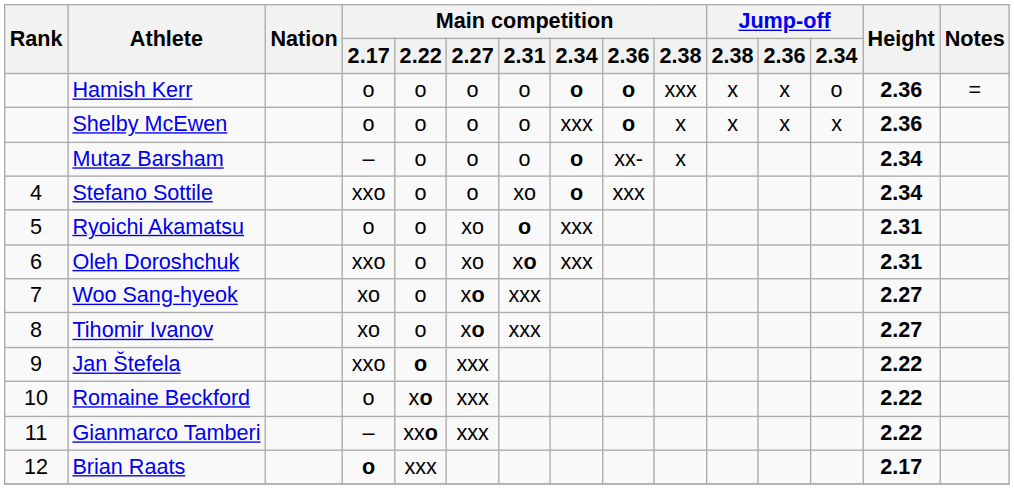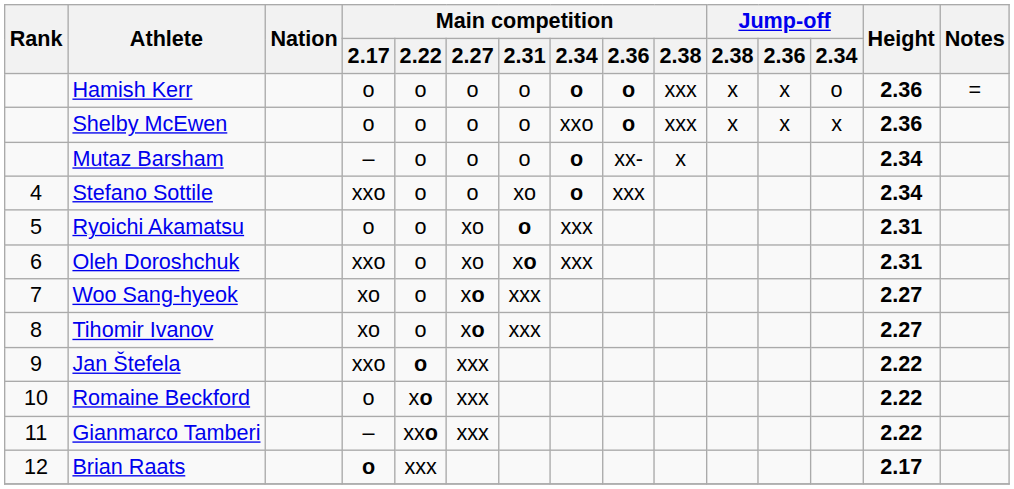Shelby McEwen | Main competition / 2.34: xxx -> xxo
Shelby McEwen | Main competition / 2.38: x -> xxx
